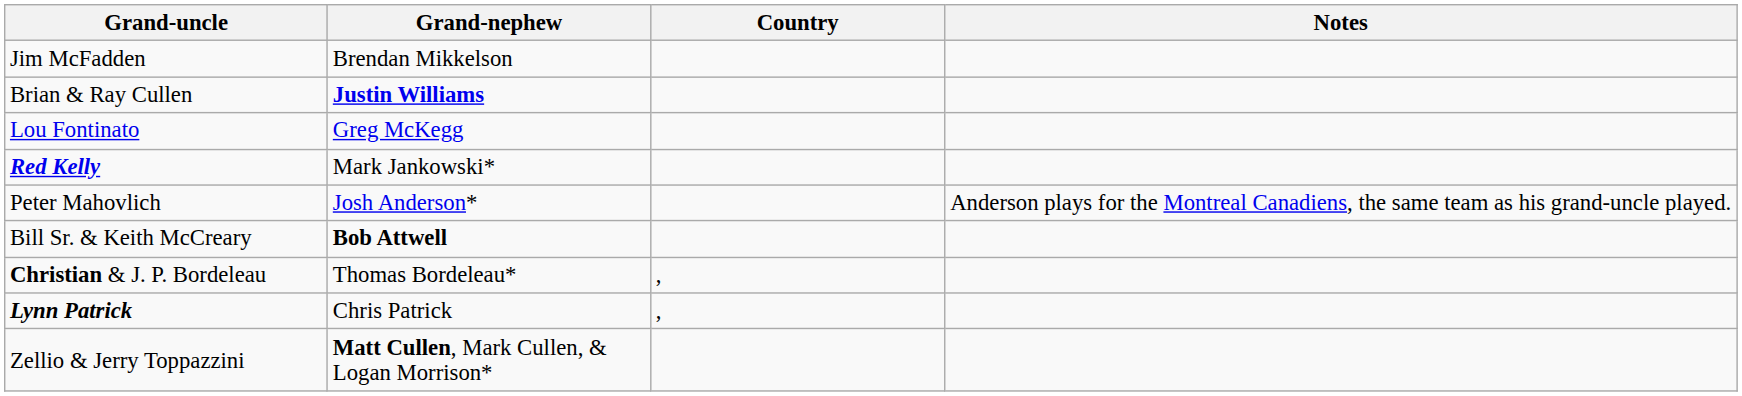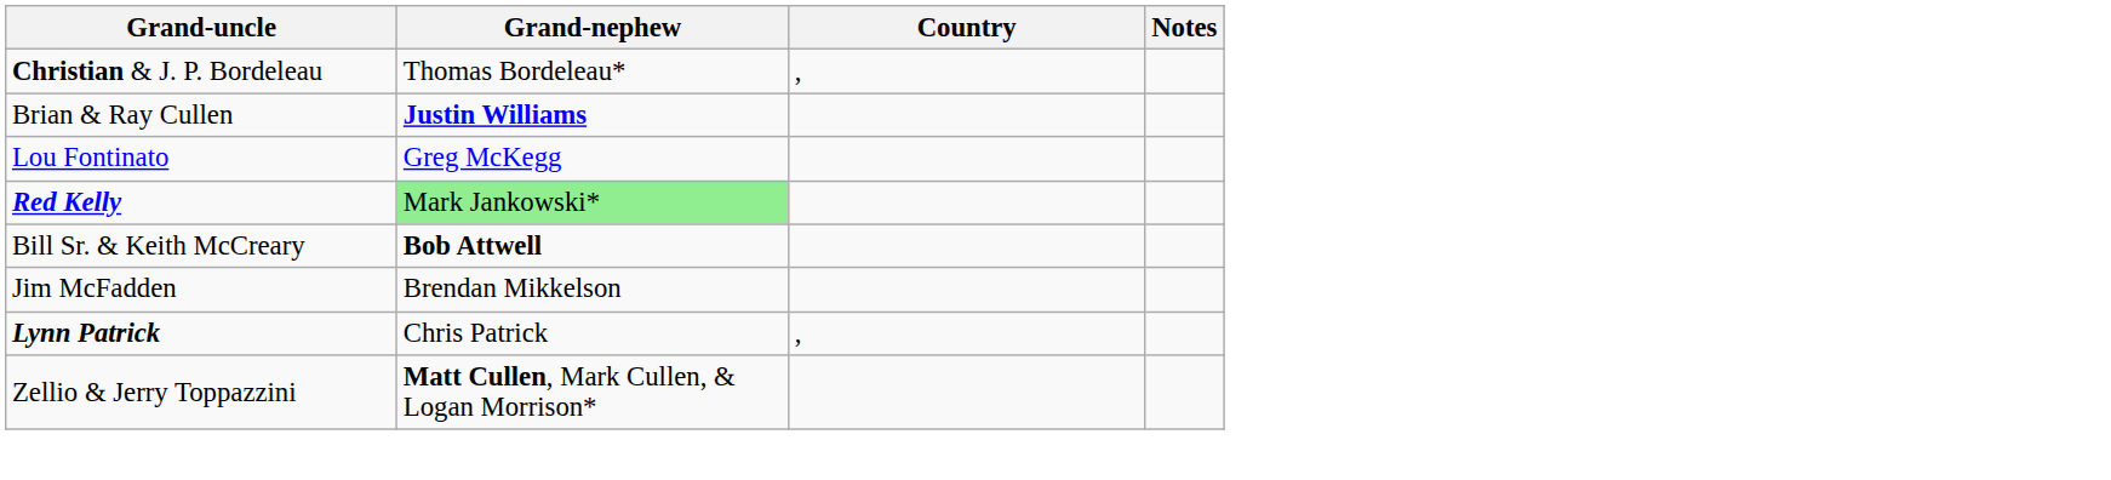rows swapped: Christian & J. P. Bordeleau <-> Jim McFadden
Red Kelly | Grand-nephew: no background -> lightgreen background
- row: Peter Mahovlich | Josh Anderson* | Anderson plays for the Montreal Canadiens, the same team as his grand-uncle played.
